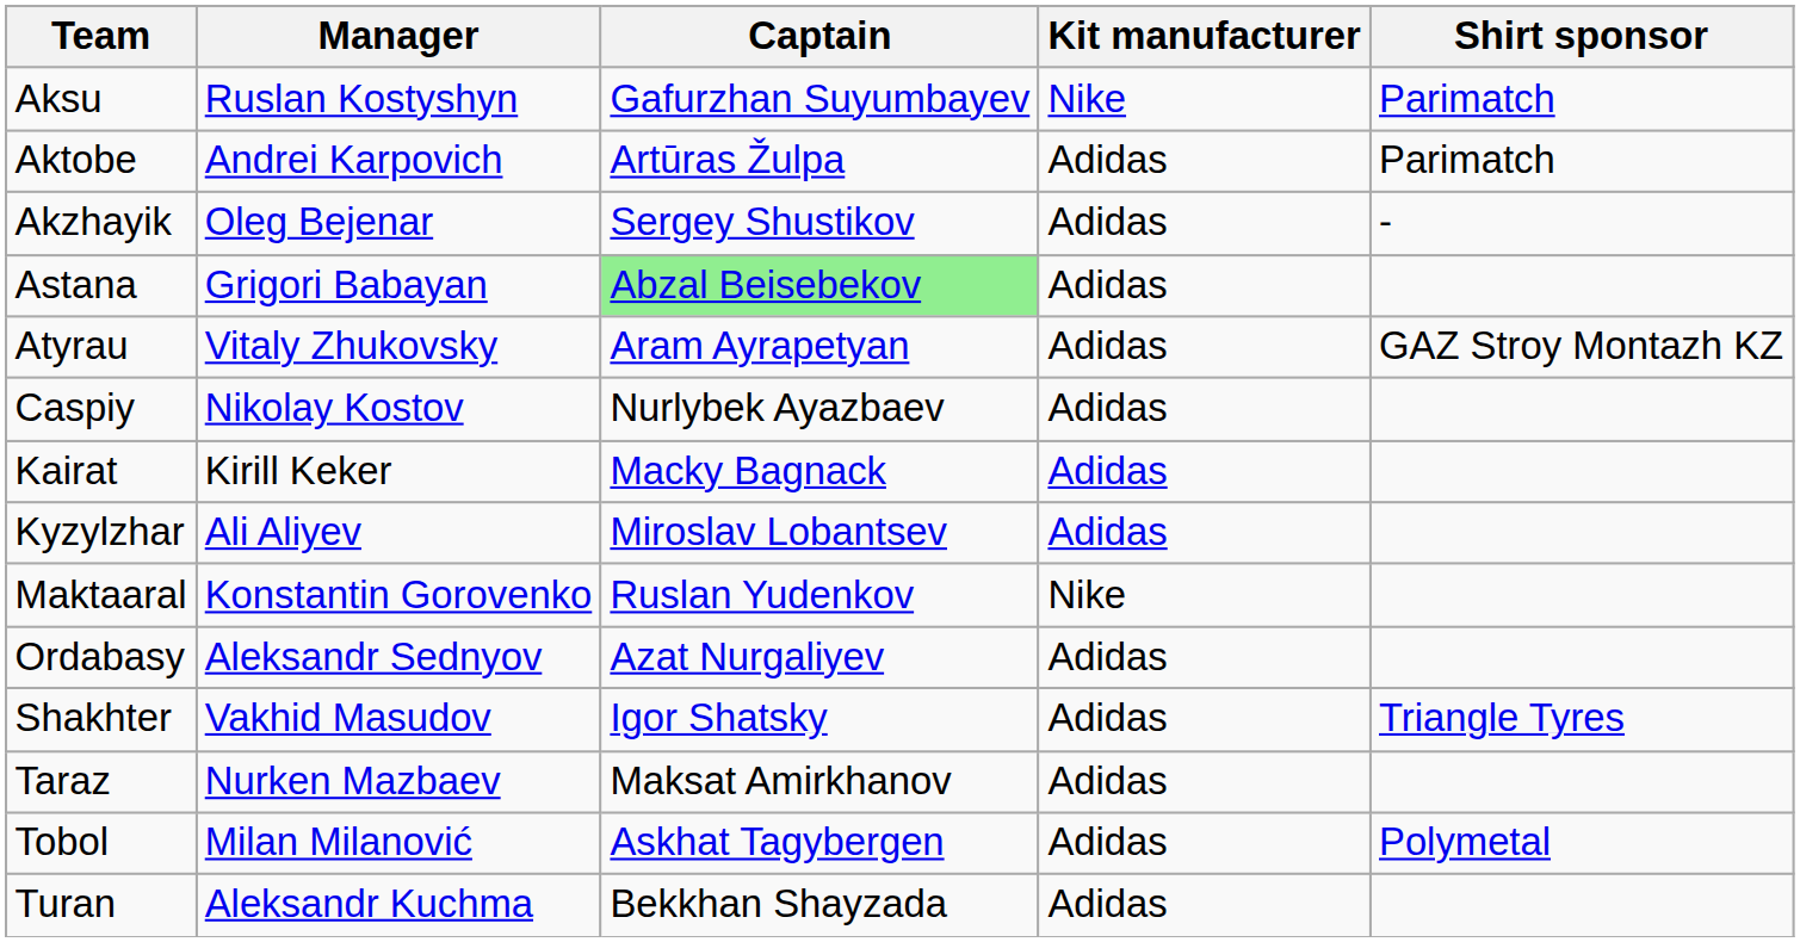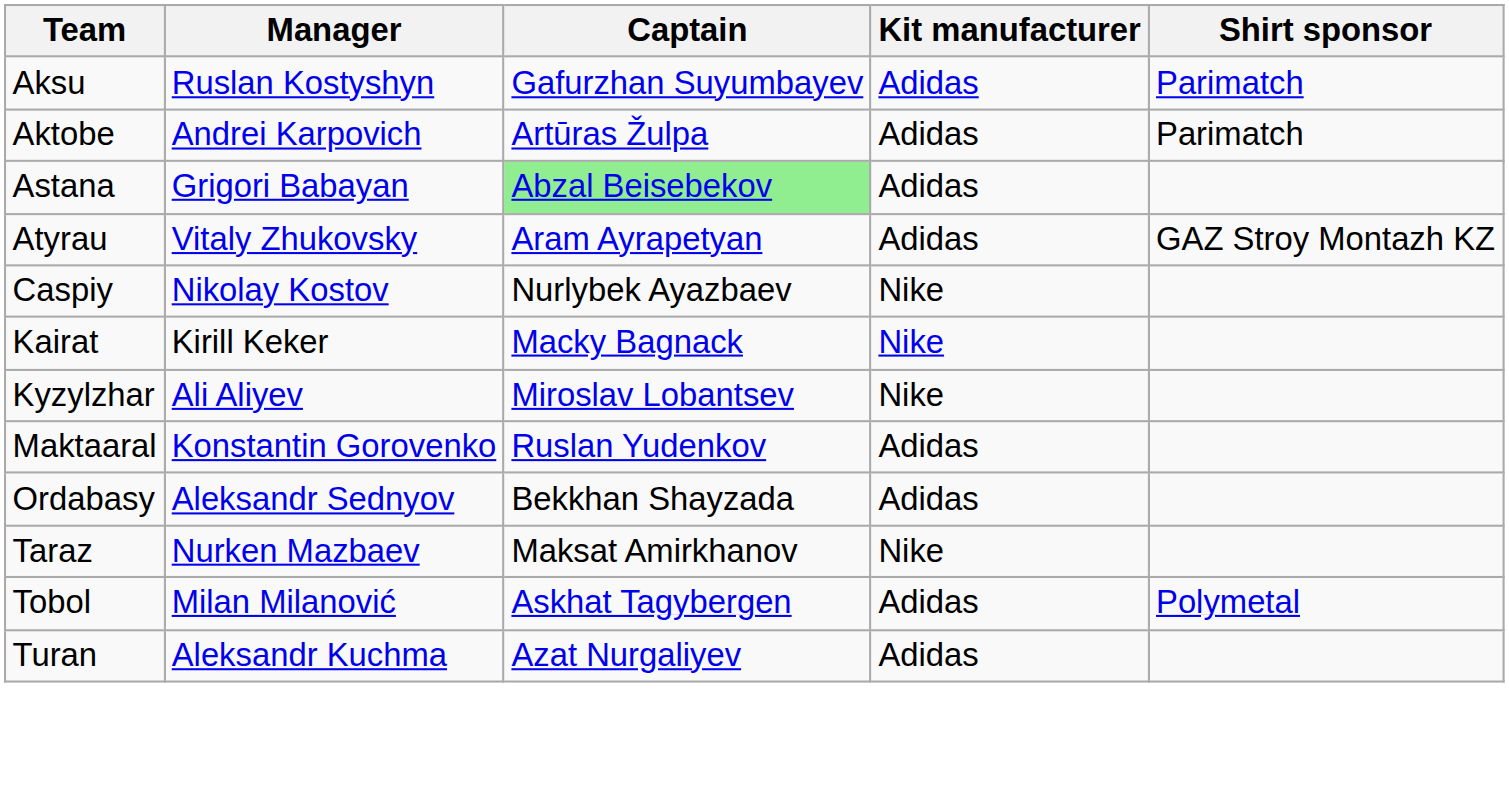Aksu | Kit manufacturer: Nike -> Adidas
- row: Akzhayik | Oleg Bejenar | Sergey Shustikov | Adidas | -
Caspiy | Kit manufacturer: Adidas -> Nike
Kairat | Kit manufacturer: Adidas -> Nike
Kyzylzhar | Kit manufacturer: Adidas -> Nike
Maktaaral | Kit manufacturer: Nike -> Adidas
Ordabasy | Captain: Azat Nurgaliyev -> Bekkhan Shayzada
- row: Shakhter | Vakhid Masudov | Igor Shatsky | Adidas | Triangle Tyres
Taraz | Kit manufacturer: Adidas -> Nike
Turan | Captain: Bekkhan Shayzada -> Azat Nurgaliyev
